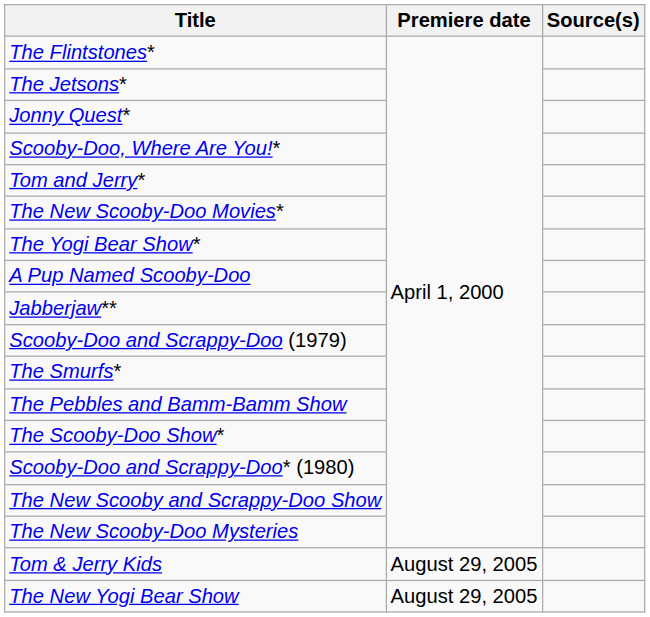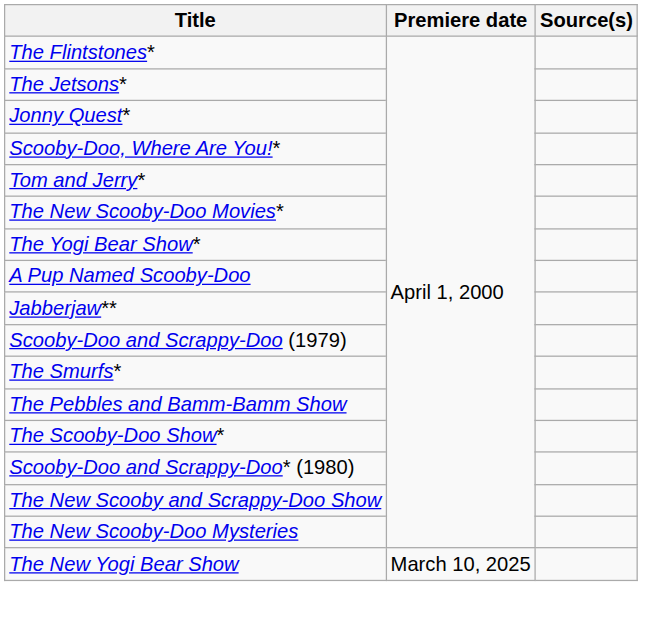- row: Tom & Jerry Kids | August 29, 2005
The New Yogi Bear Show | Premiere date: August 29, 2005 -> March 10, 2025
